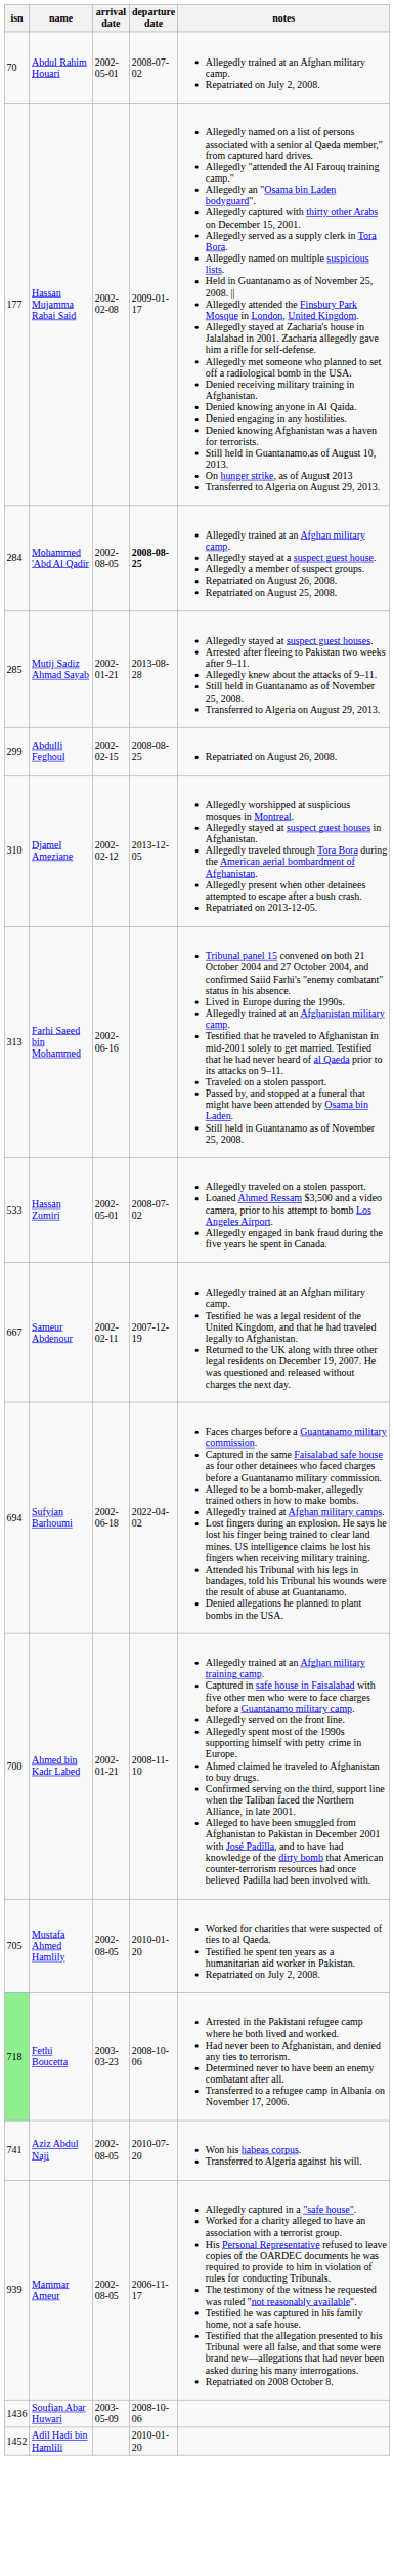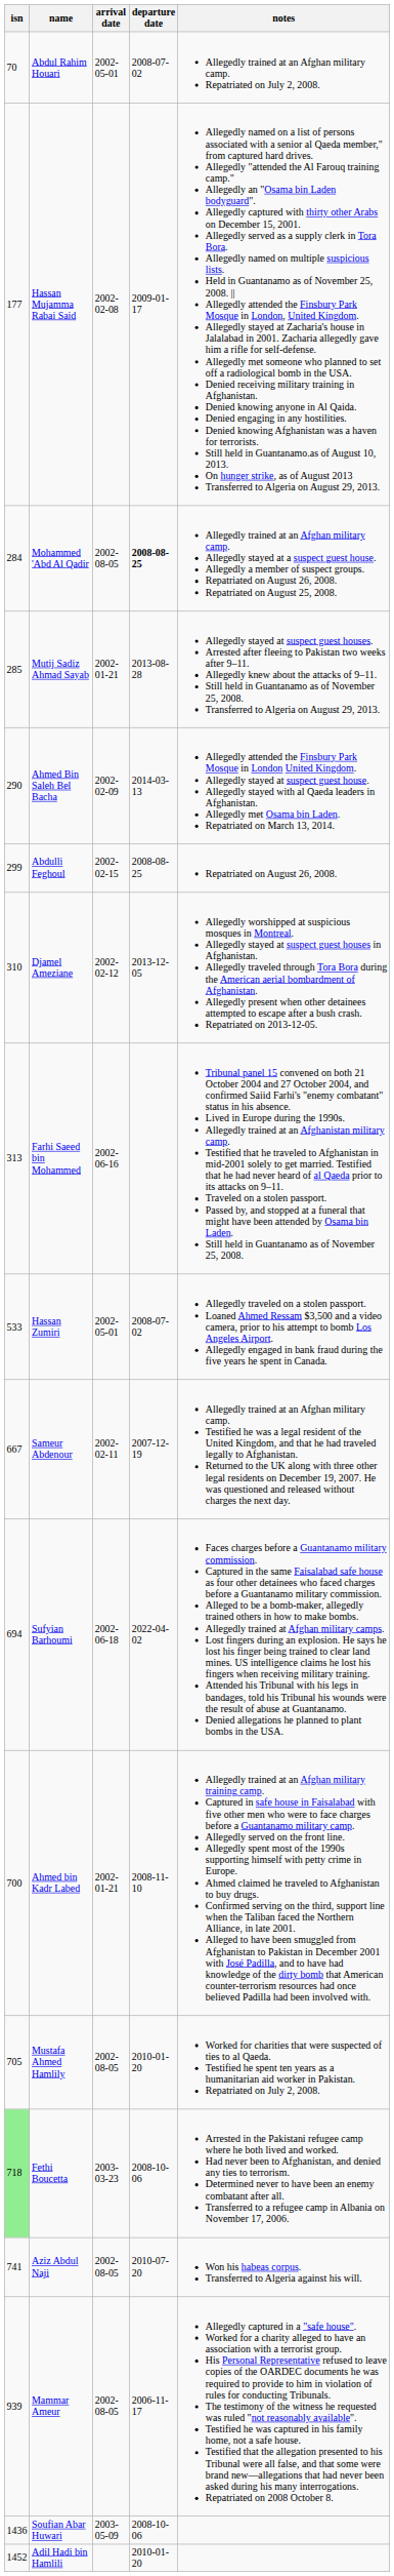+ row: 290 | Ahmed Bin Saleh Bel Bacha | 2002-02-09 | 2014-03-13 | Allegedly attended the Finsbury Park Mosque in London United Kingdom. Allegedly stayed at suspect guest house. Allegedly stayed with al Qaeda leaders in Afghanistan. Allegedly met Osama bin Laden. Repatriated on March 13, 2014.
